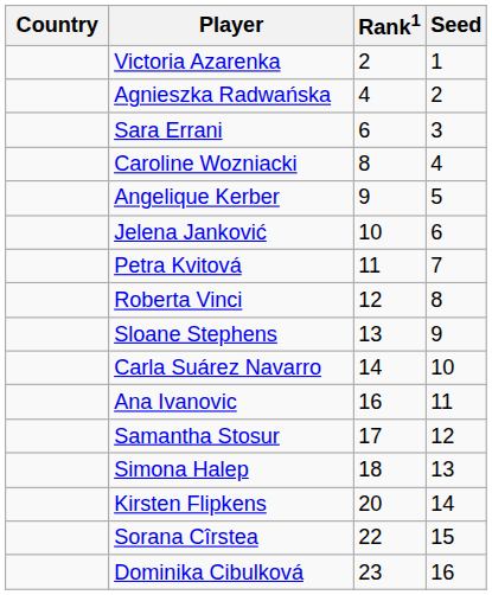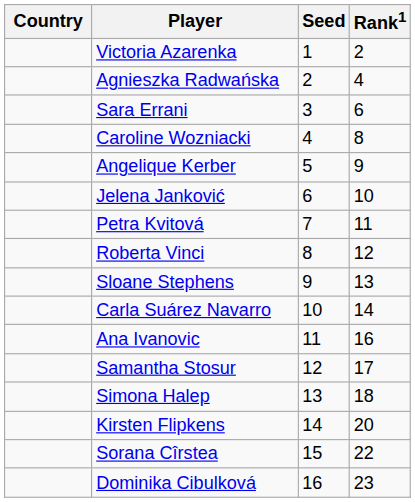columns swapped: Rank1 <-> Seed
